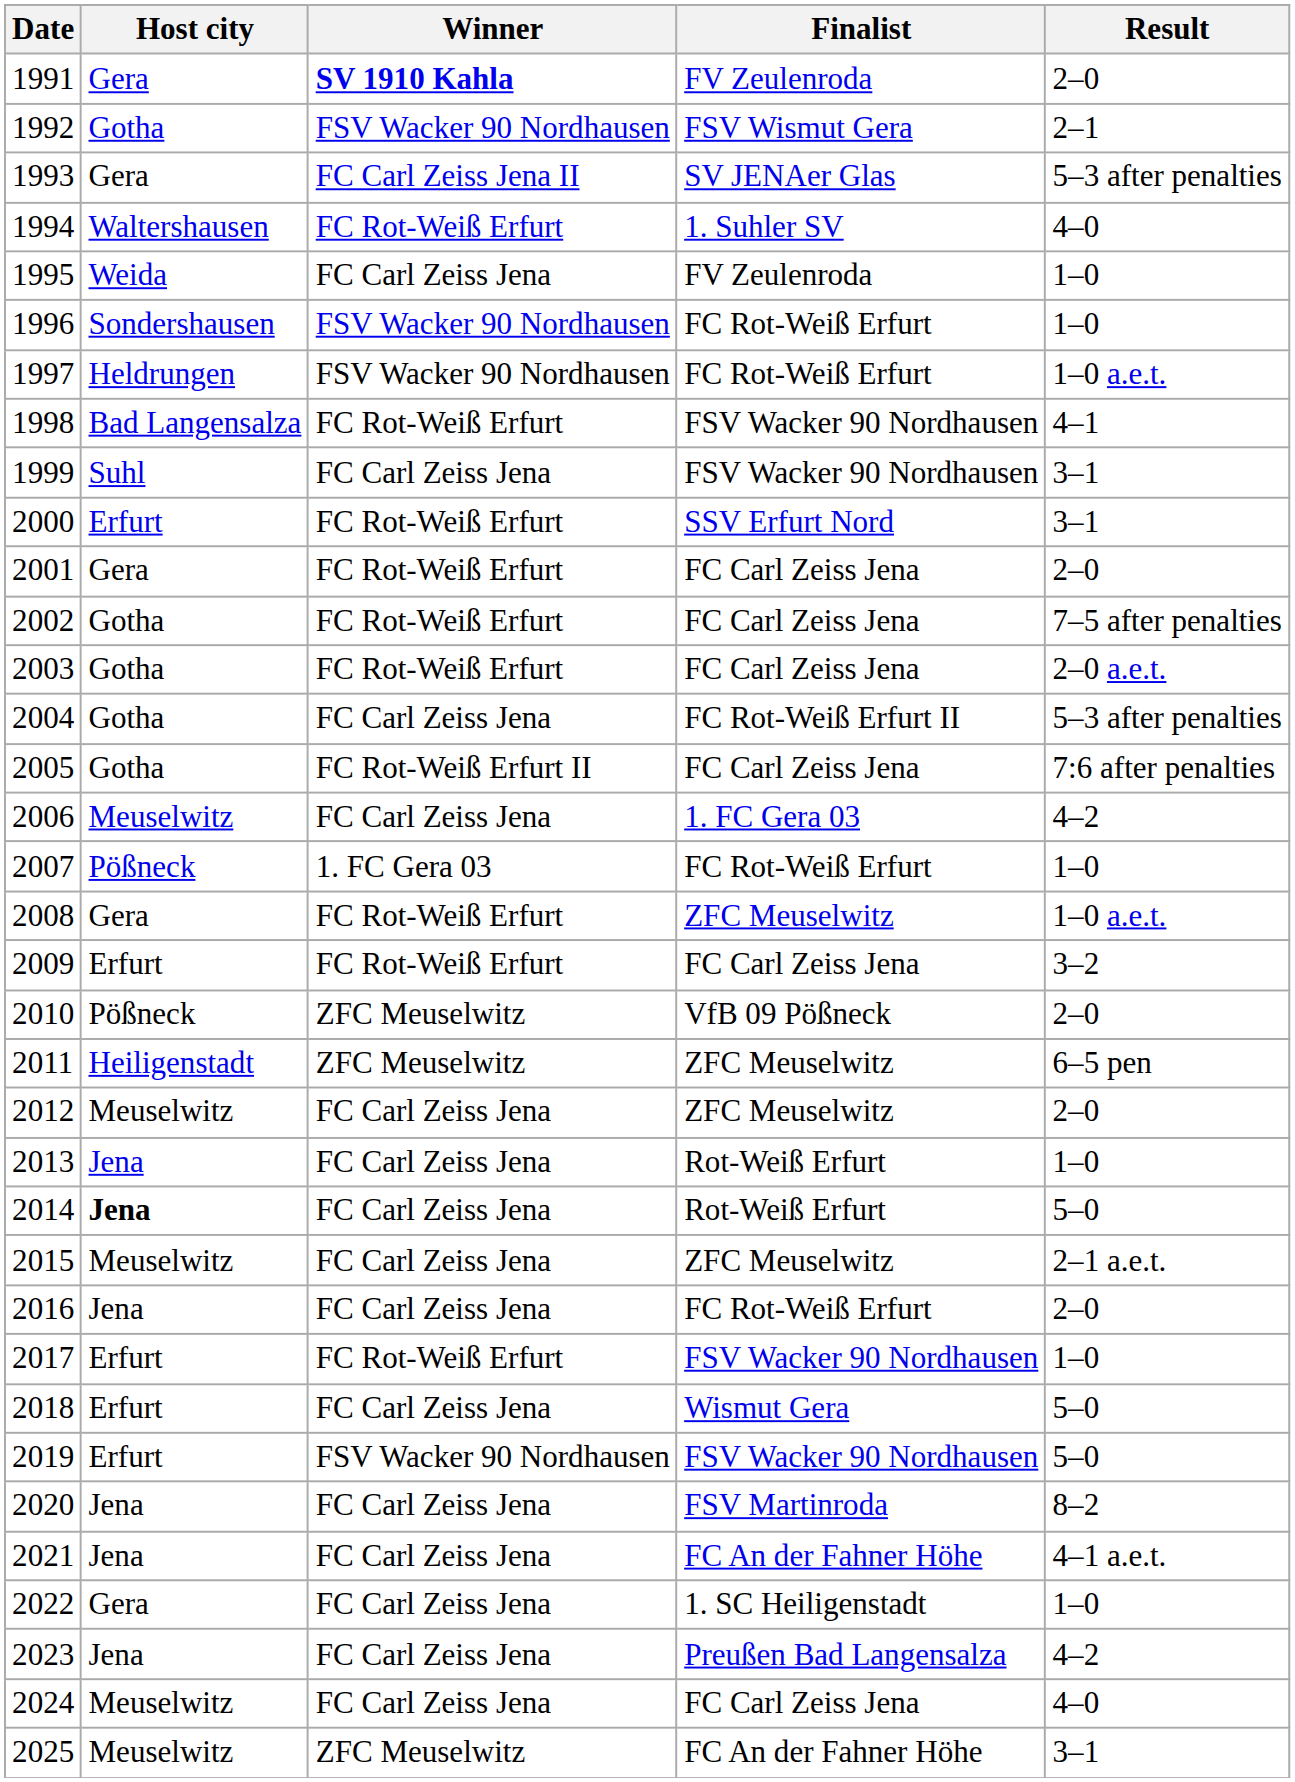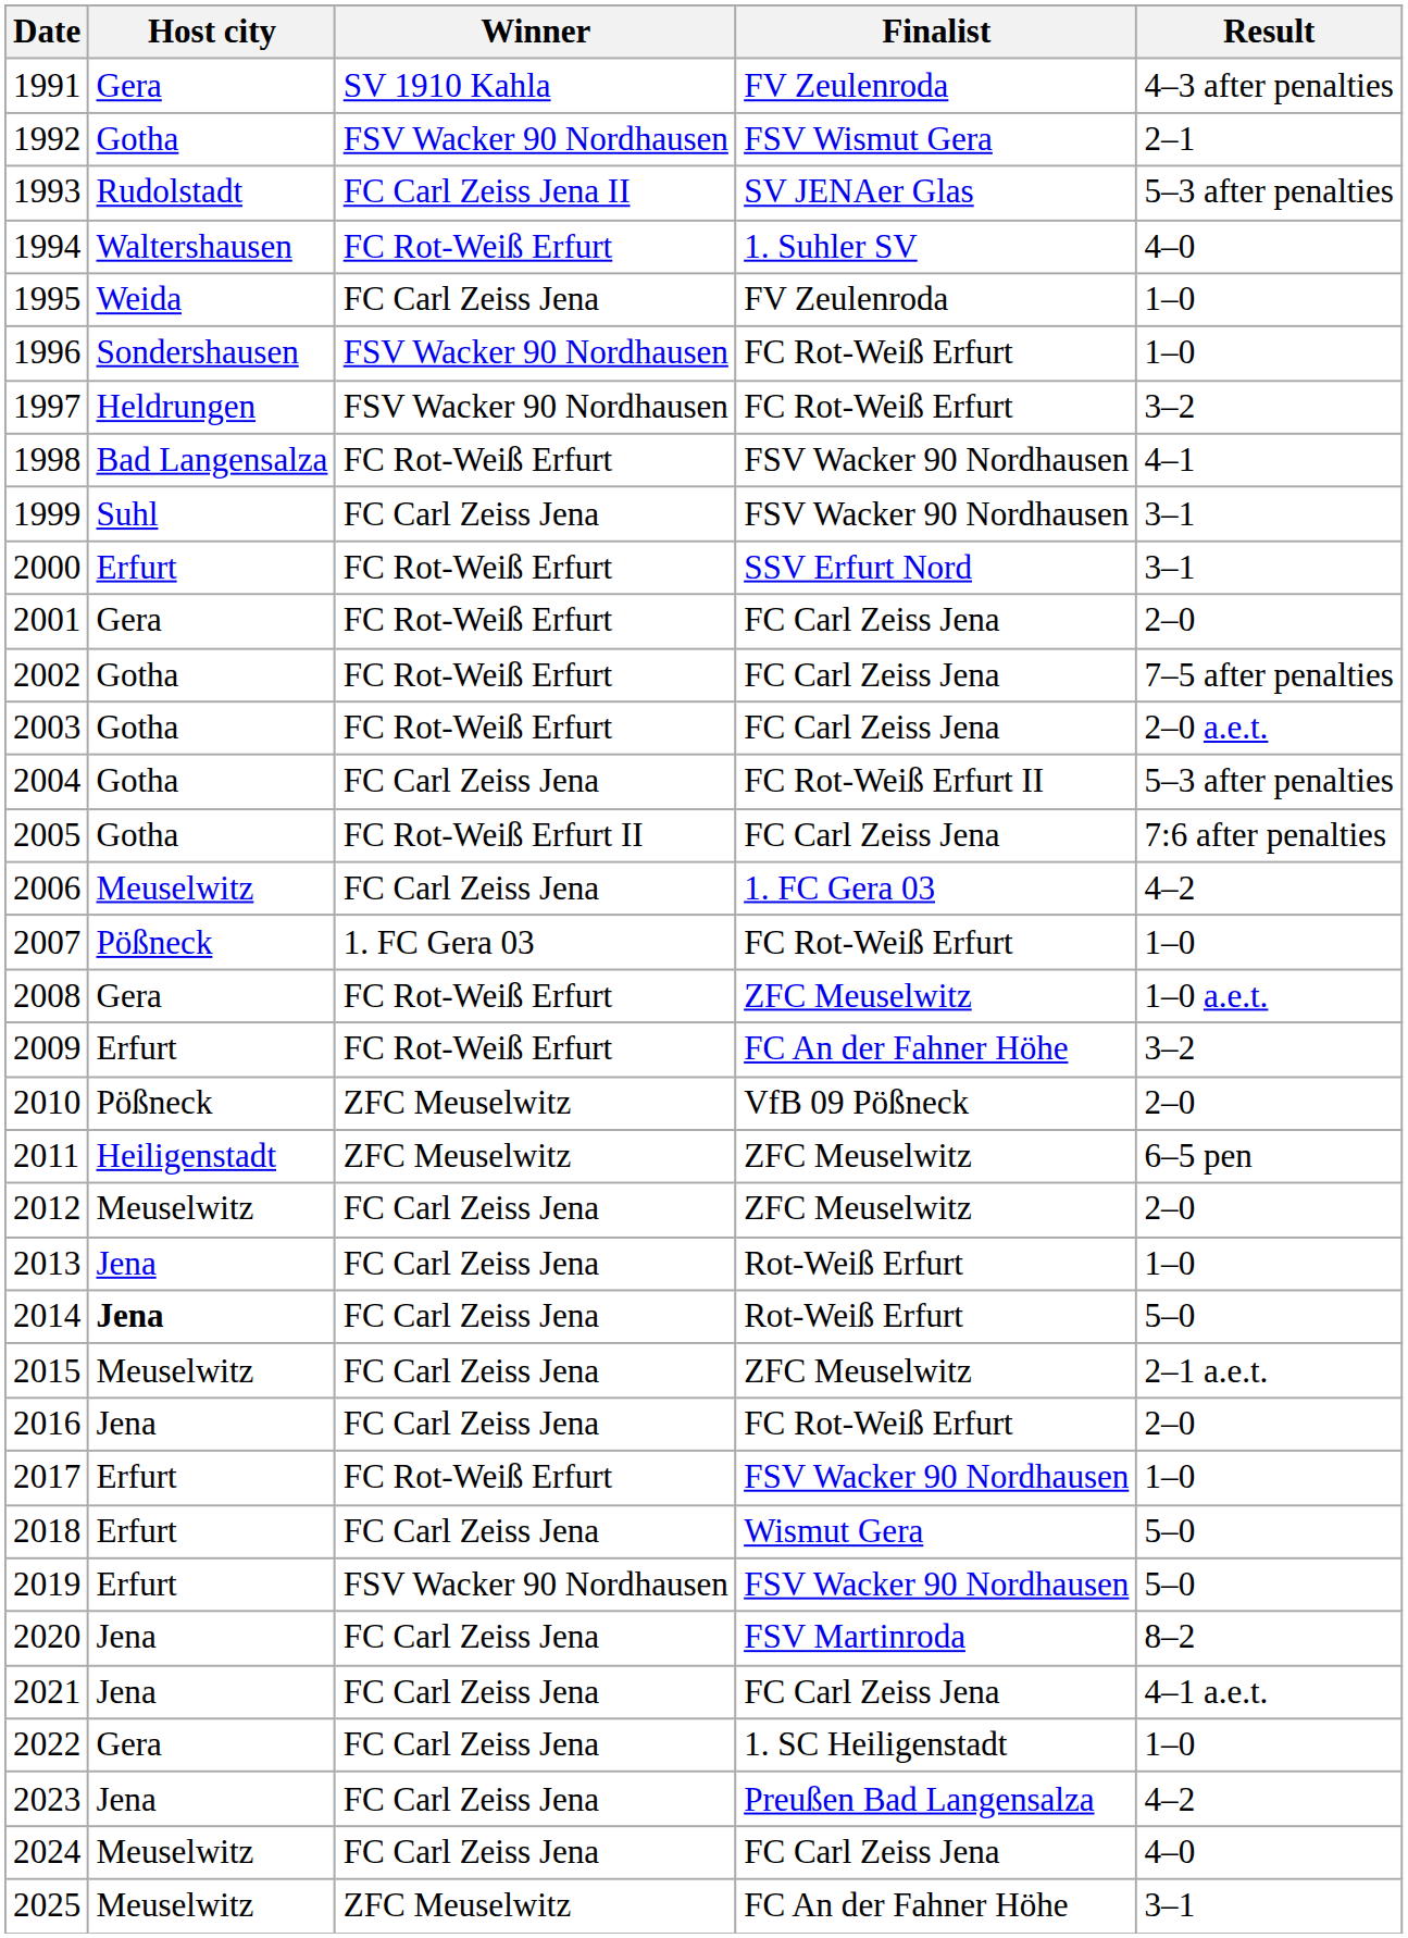1991 | Winner: bold -> normal
1991 | Result: 2–0 -> 4–3 after penalties
1993 | Host city: Gera -> Rudolstadt
1997 | Result: 1–0 a.e.t. -> 3–2
2009 | Finalist: FC Carl Zeiss Jena -> FC An der Fahner Höhe
2021 | Finalist: FC An der Fahner Höhe -> FC Carl Zeiss Jena
